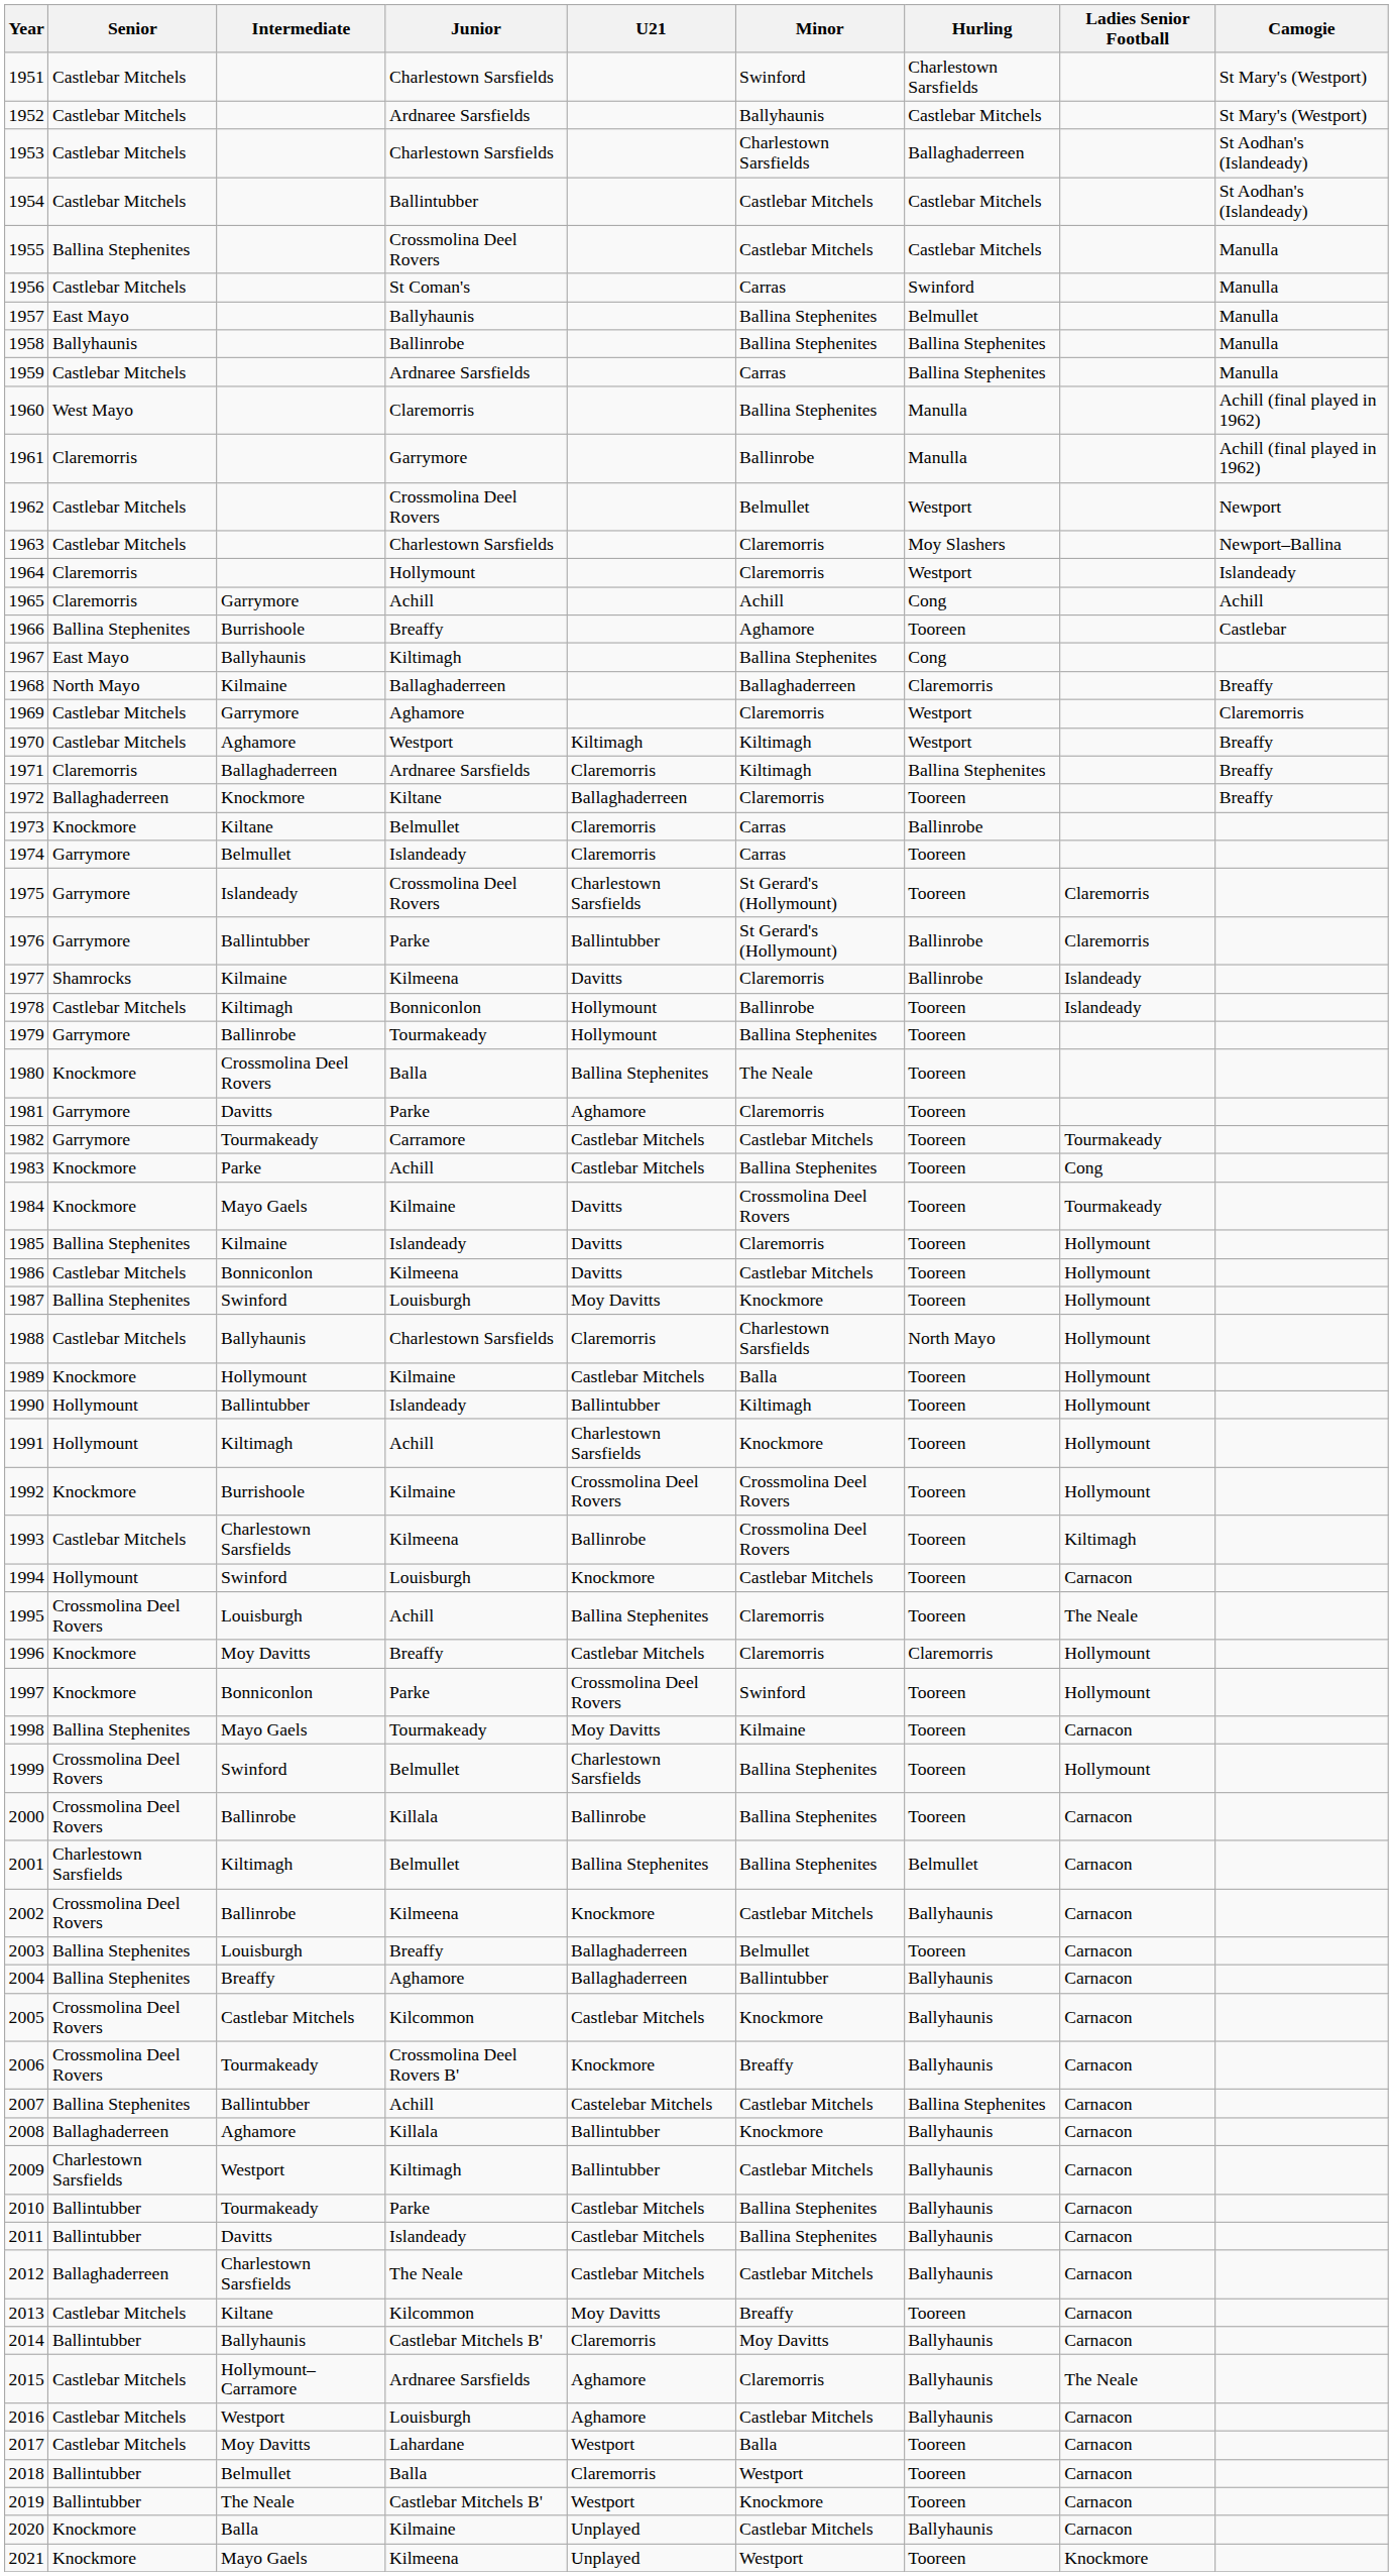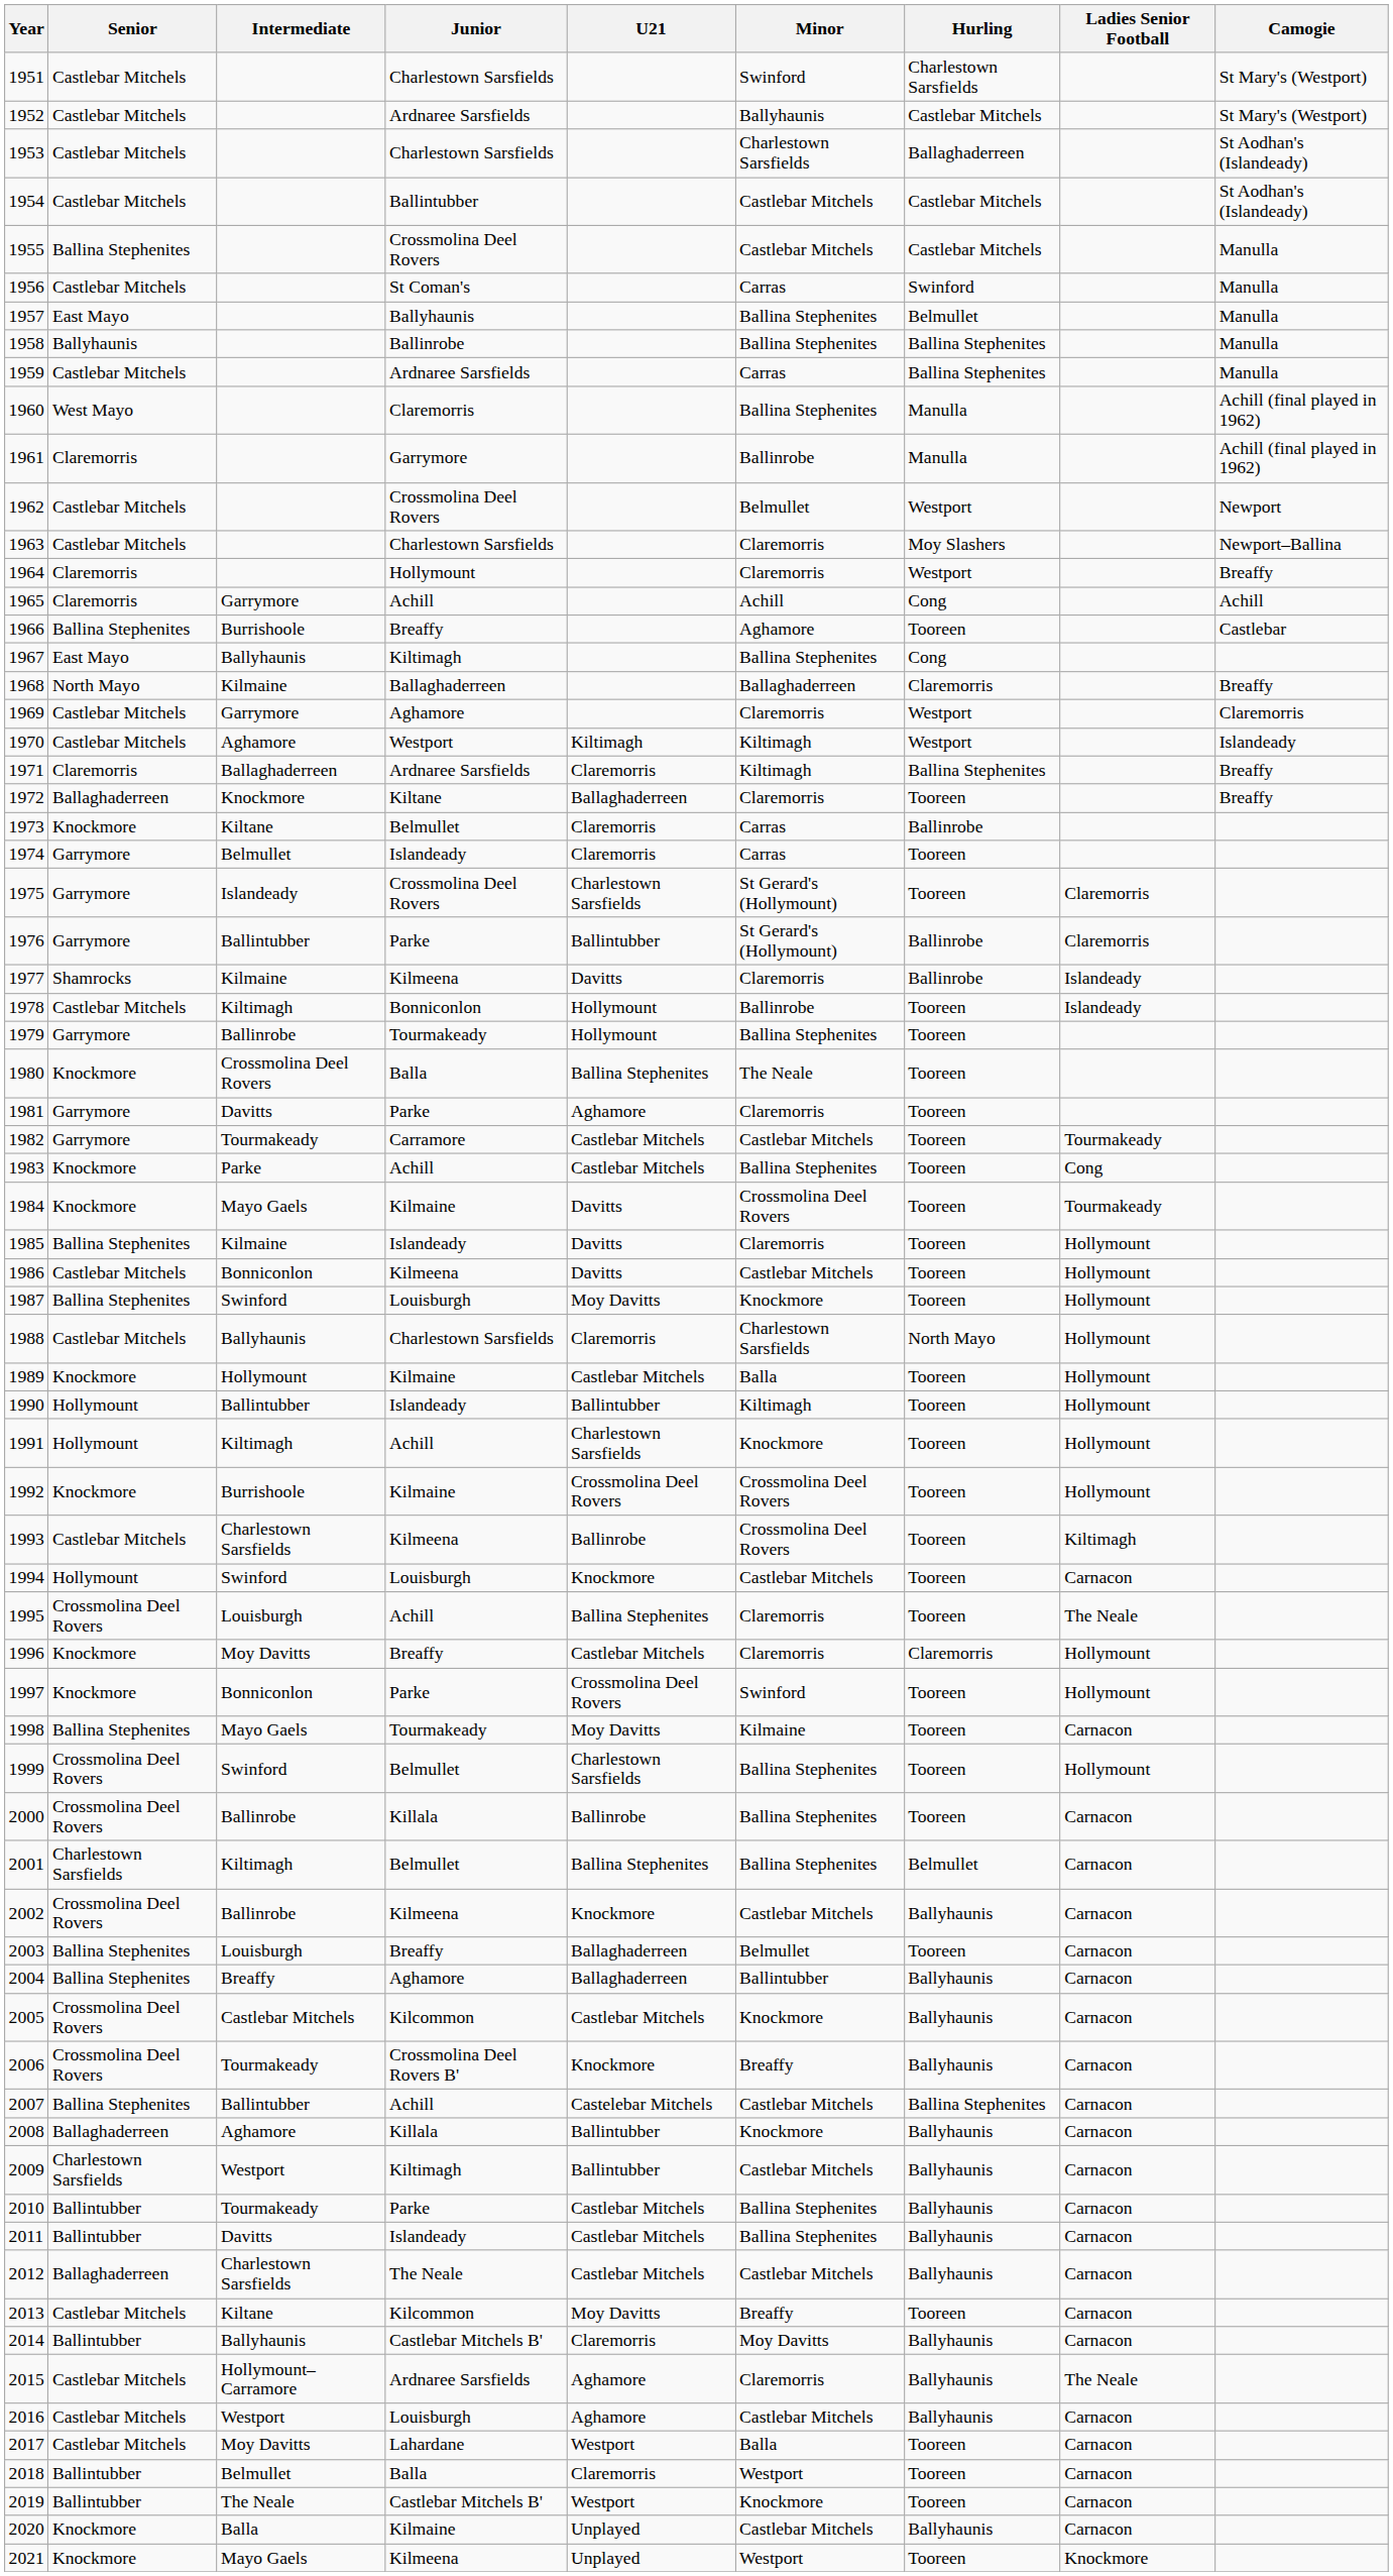1964 | Camogie: Islandeady -> Breaffy
1970 | Camogie: Breaffy -> Islandeady
